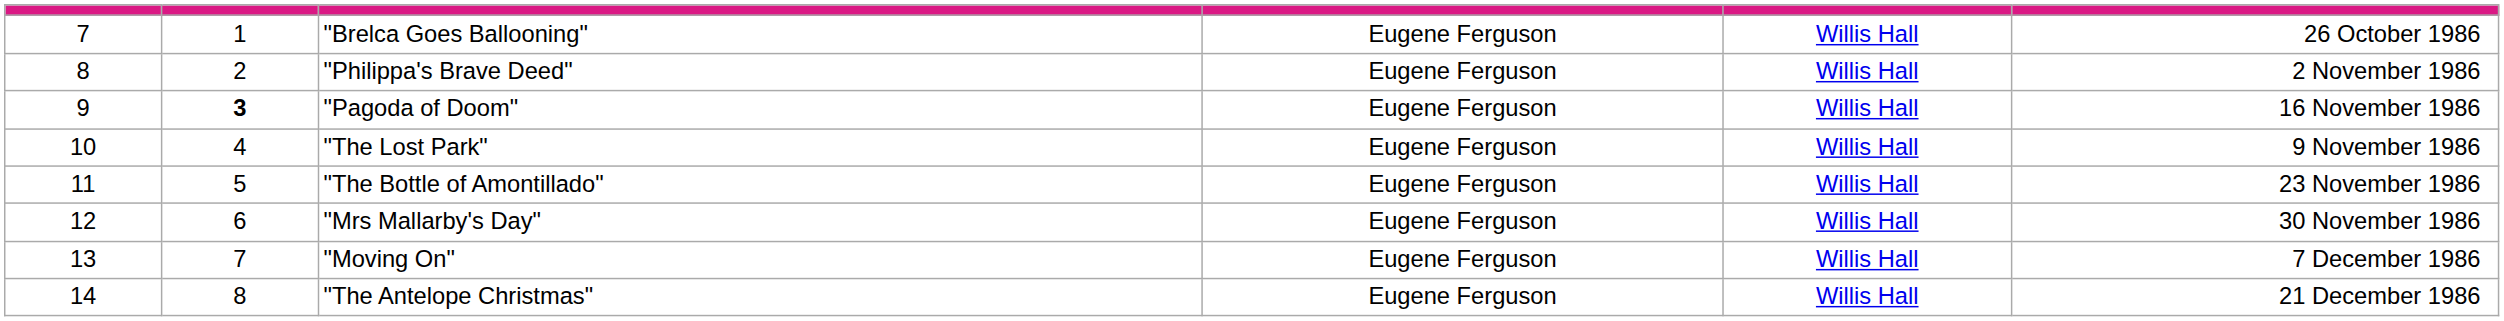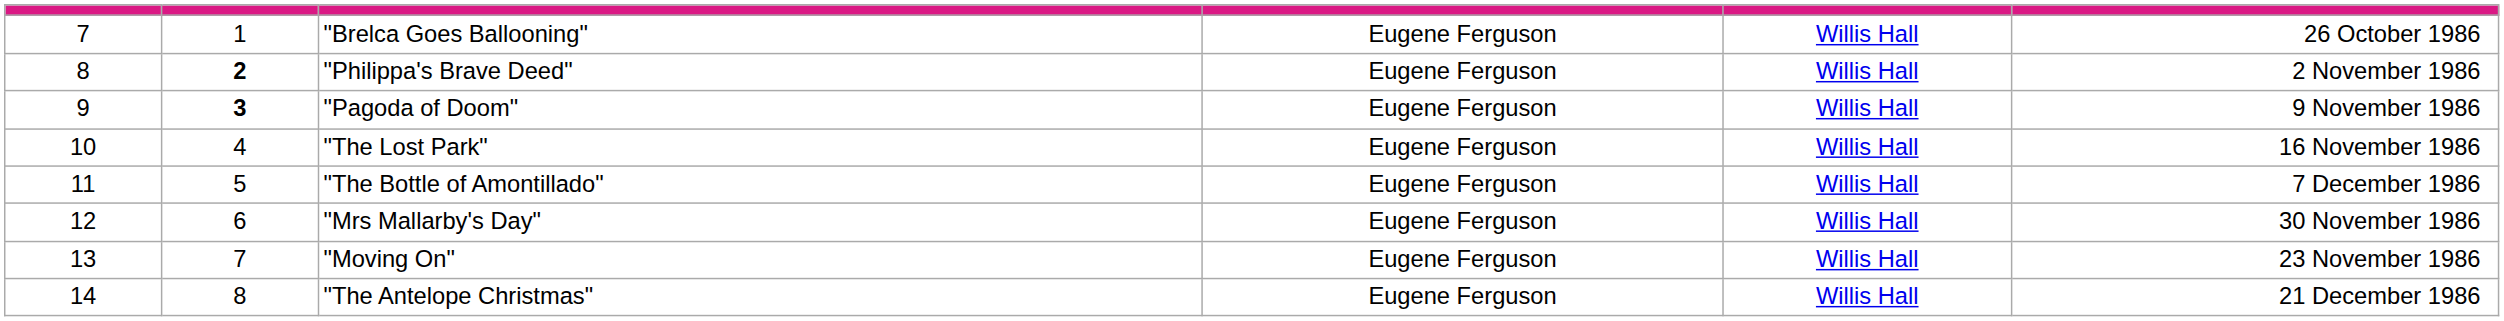"Philippa's Brave Deed" | column 2: normal -> bold
"Pagoda of Doom" | column 6: 16 November 1986 -> 9 November 1986
"The Lost Park" | column 6: 9 November 1986 -> 16 November 1986
"The Bottle of Amontillado" | column 6: 23 November 1986 -> 7 December 1986
"Moving On" | column 6: 7 December 1986 -> 23 November 1986
